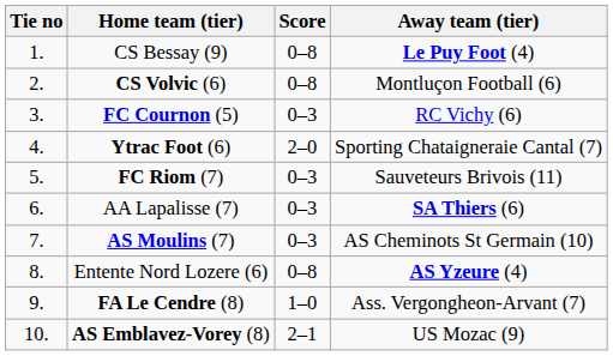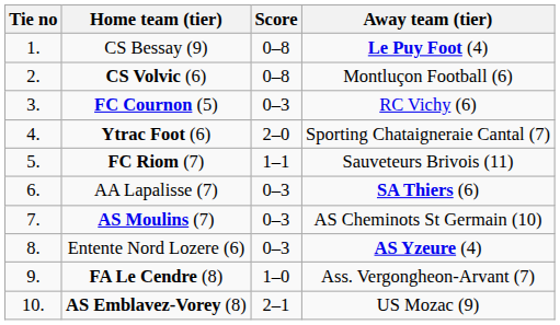FC Riom (7) | Score: 0–3 -> 1–1
Entente Nord Lozere (6) | Score: 0–8 -> 0–3
